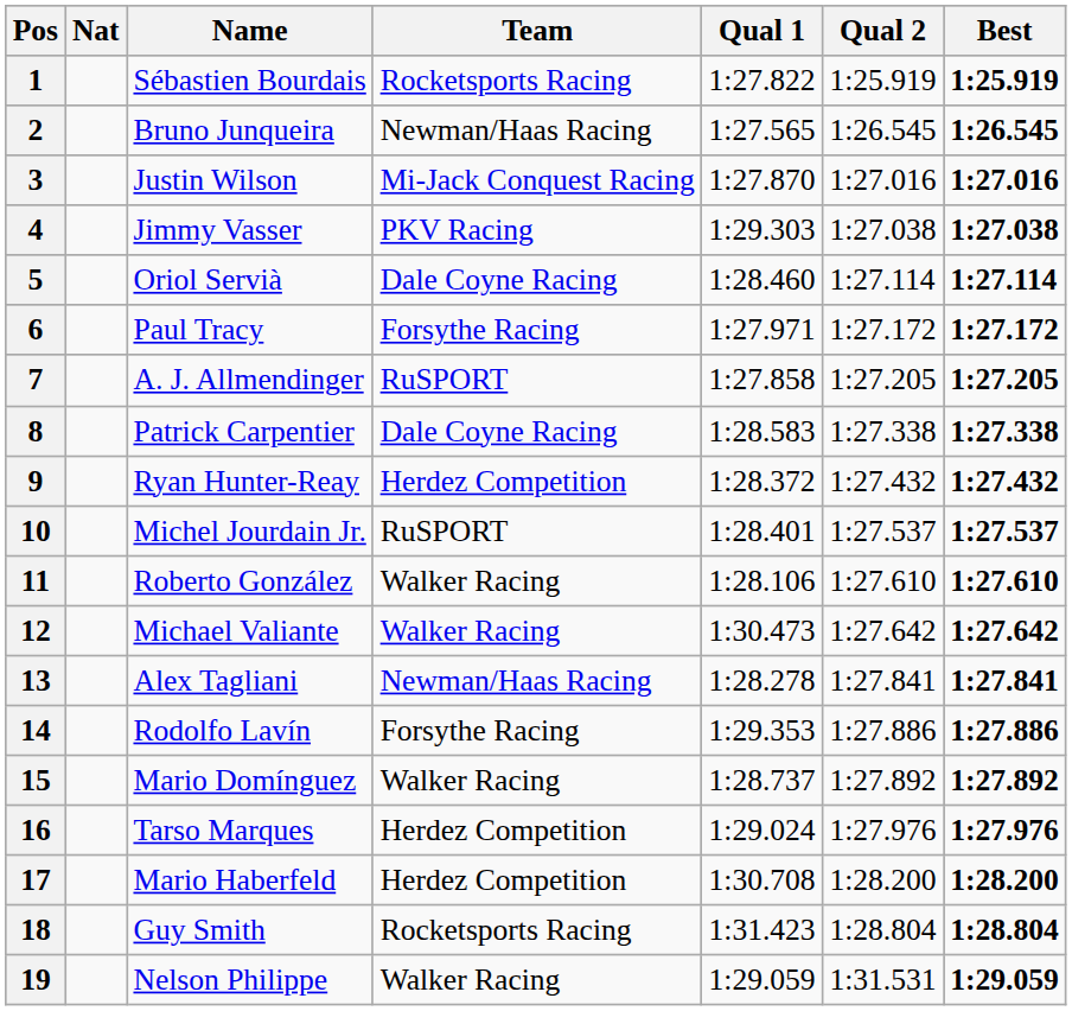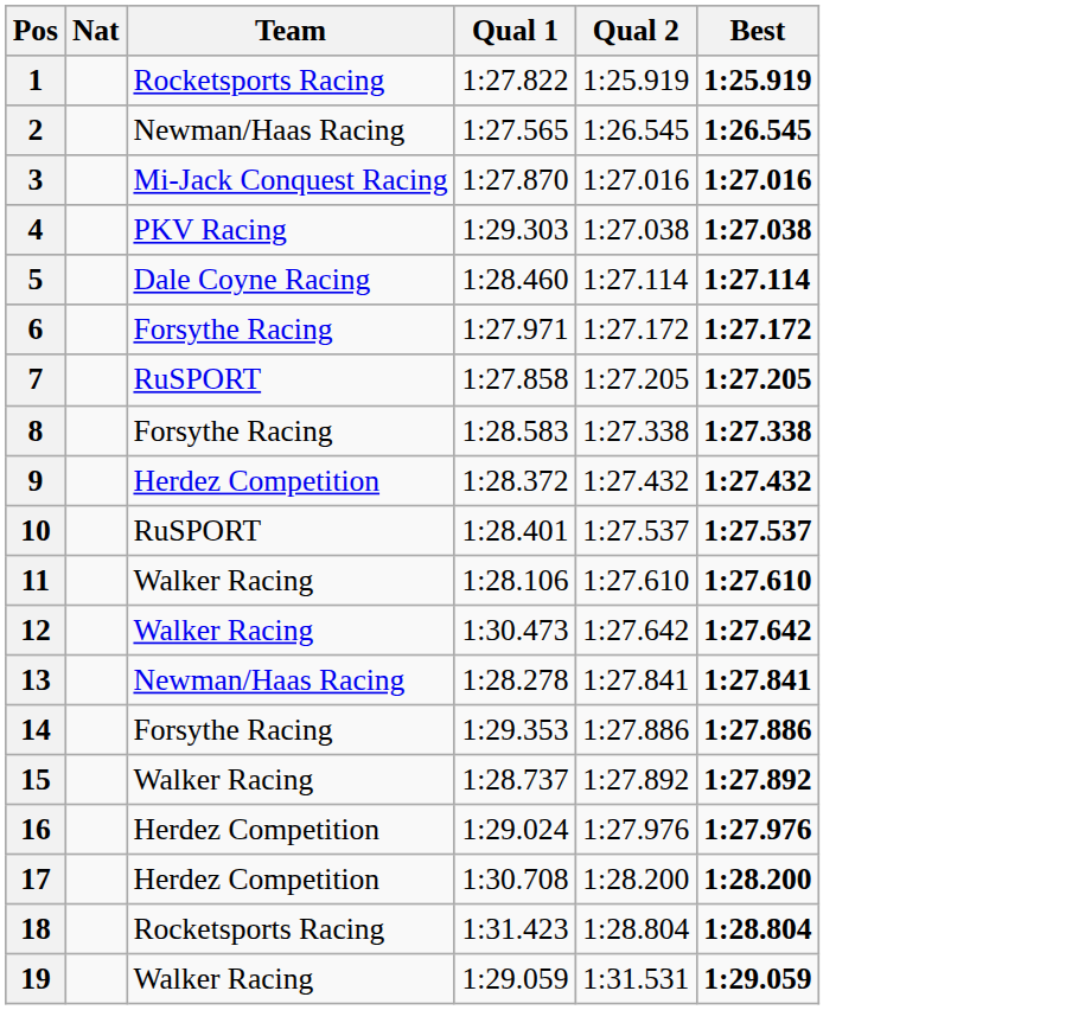- column: Name | Sébastien Bourdais | Bruno Junqueira | Justin Wilson | Jimmy Vasser | Oriol Servià | Paul Tracy | A. J. Allmendinger | Patrick Carpentier | Ryan Hunter-Reay | Michel Jourdain Jr. | Roberto González | Michael Valiante | Alex Tagliani | Rodolfo Lavín | Mario Domínguez | Tarso Marques | Mario Haberfeld | Guy Smith | Nelson Philippe
8 | Team: Dale Coyne Racing -> Forsythe Racing
